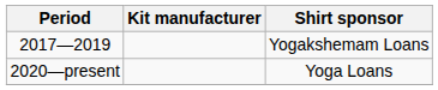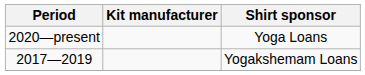rows swapped: 2017—2019 <-> 2020—present
